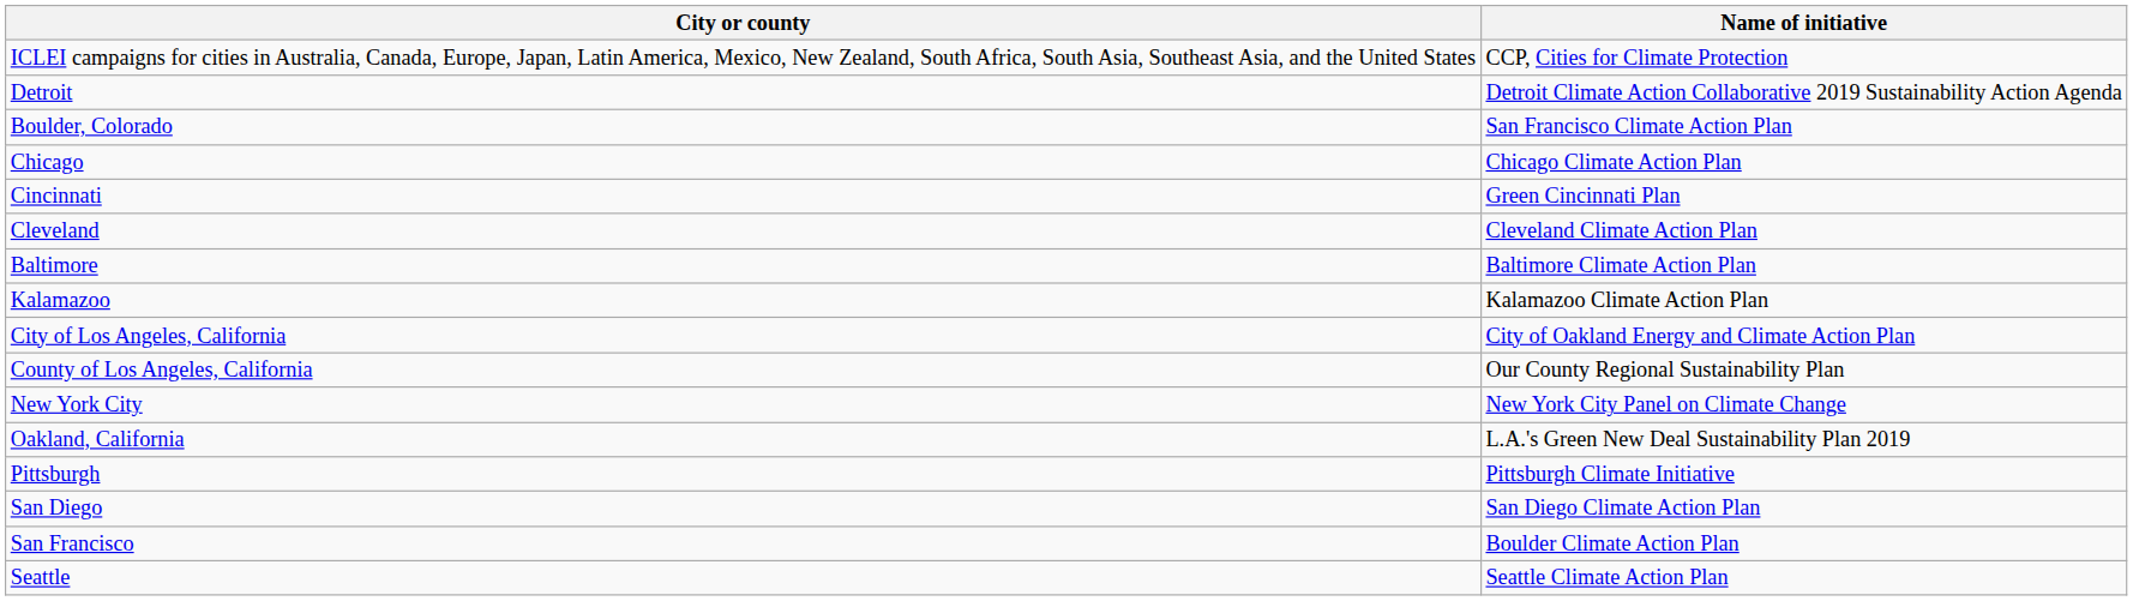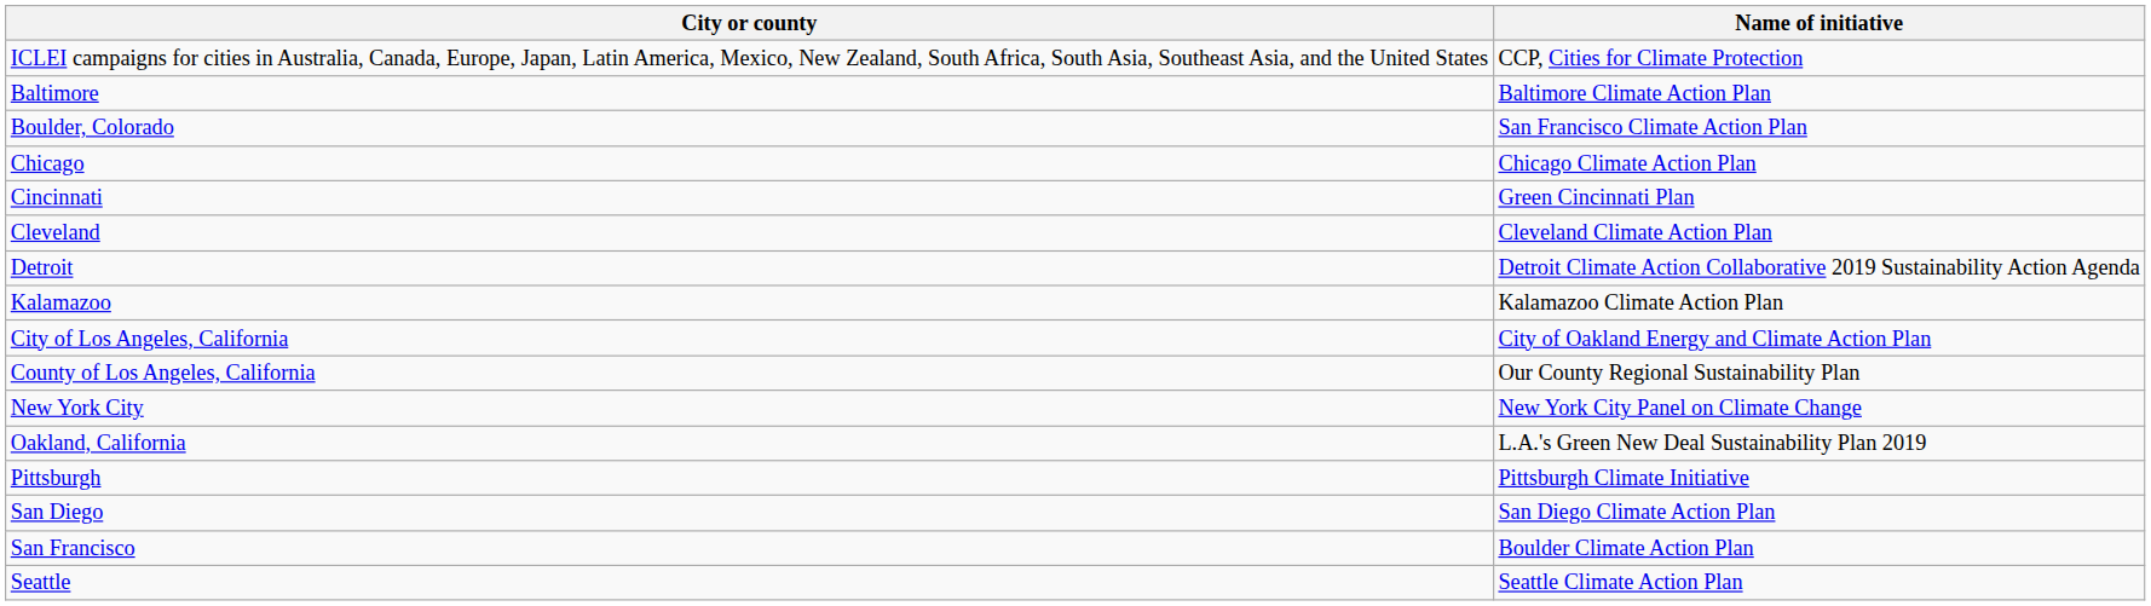rows swapped: Baltimore <-> Detroit
